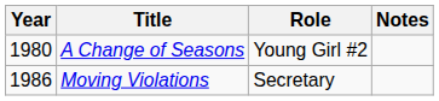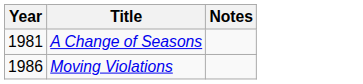- column: Role | Young Girl #2 | Secretary
A Change of Seasons | Year: 1980 -> 1981
